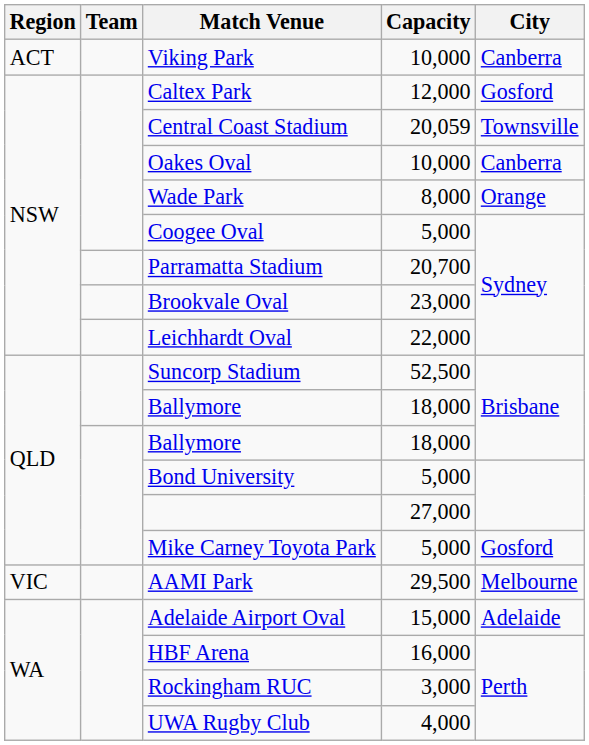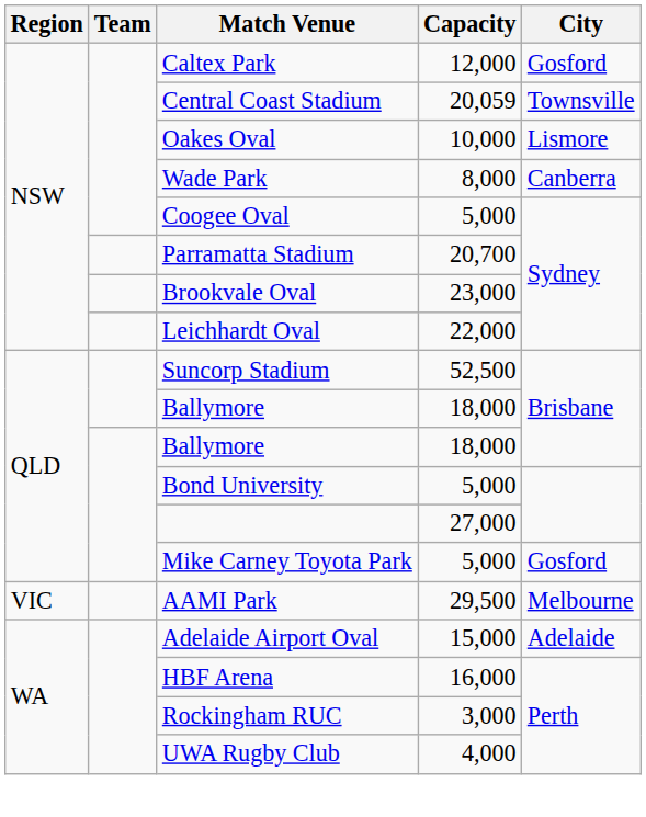- row: ACT | Viking Park | 10,000 | Canberra
Oakes Oval | City: Canberra -> Lismore
Wade Park | City: Orange -> Canberra
